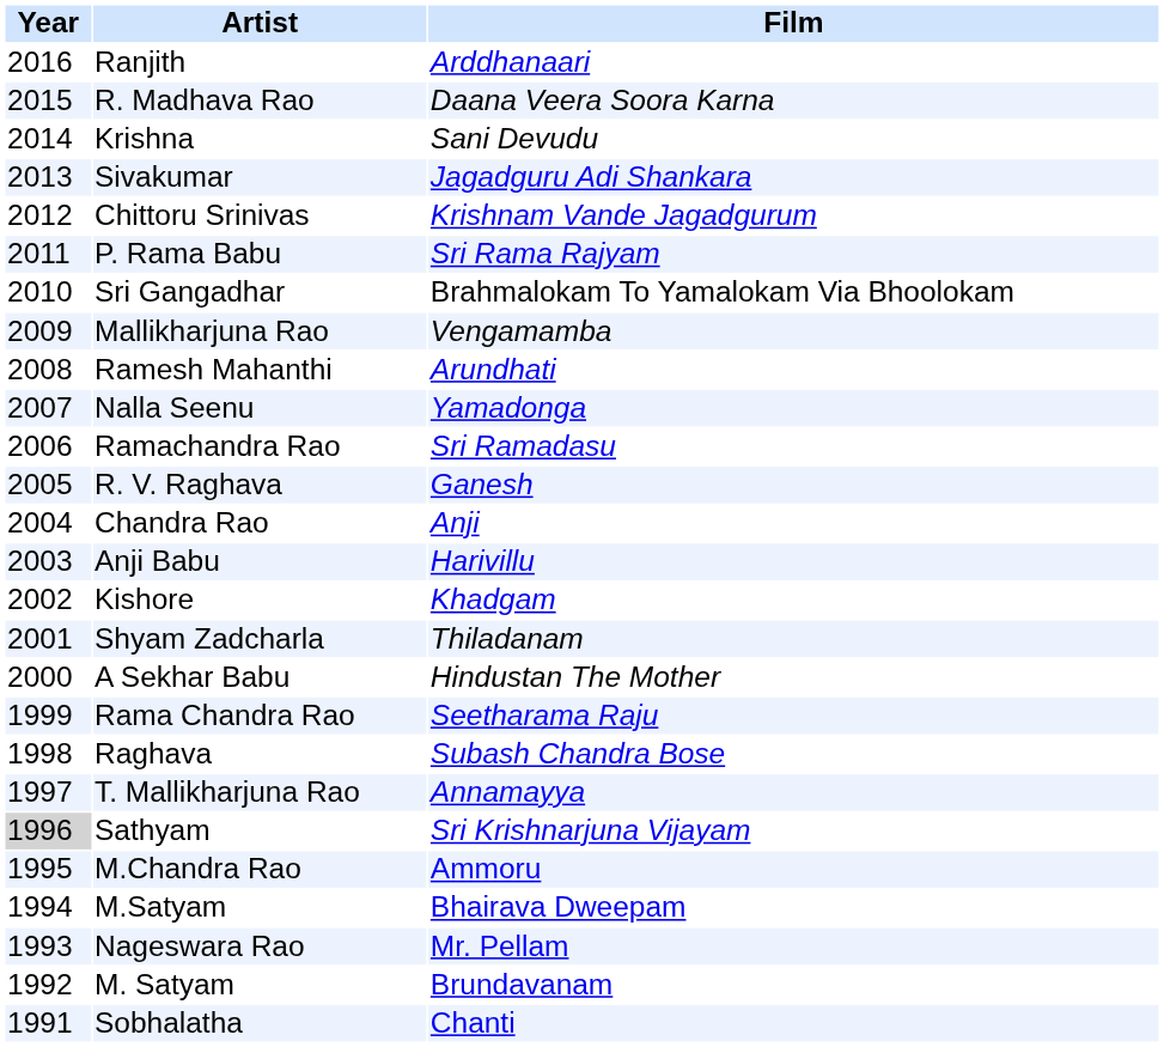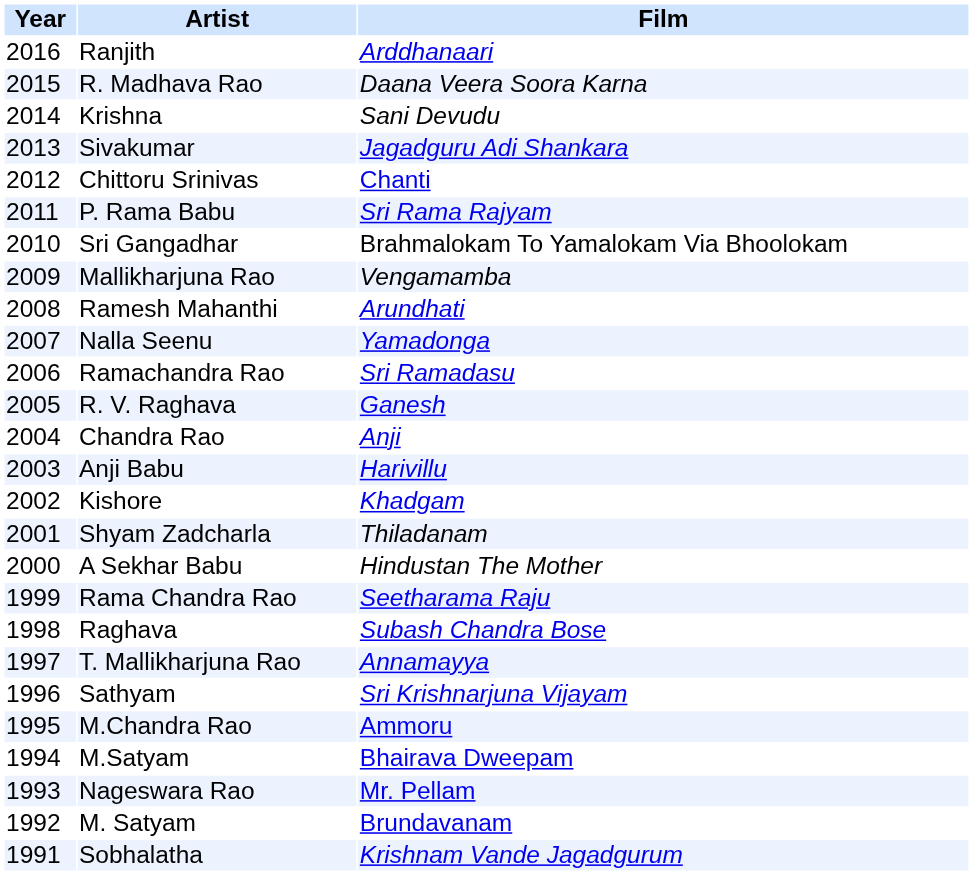Chittoru Srinivas | Film: Krishnam Vande Jagadgurum -> Chanti
Sathyam | Year: lightgrey background -> no background
Sobhalatha | Film: Chanti -> Krishnam Vande Jagadgurum
